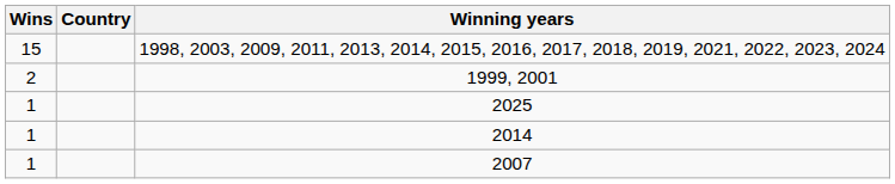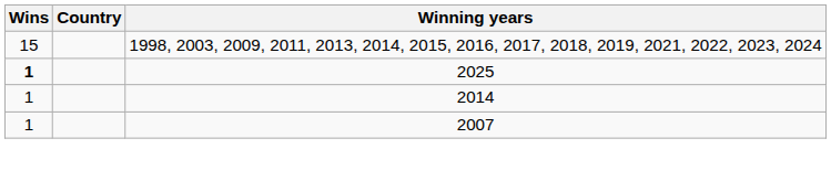- row: 2 | 1999, 2001
2025 | Wins: normal -> bold
